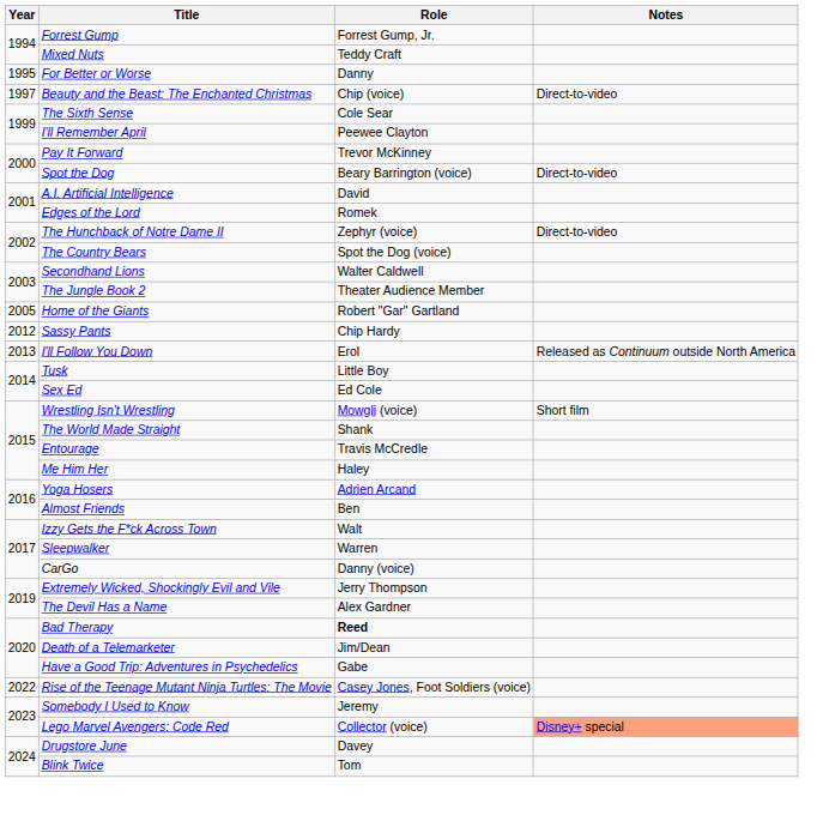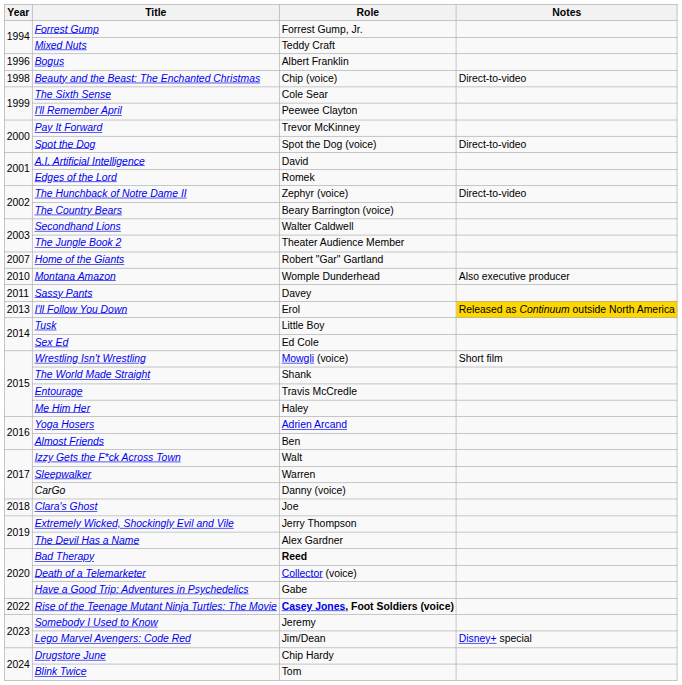- row: 1995 | For Better or Worse | Danny
+ row: 1996 | Bogus | Albert Franklin
Beauty and the Beast: The Enchanted Christmas | Year: 1997 -> 1998
Spot the Dog | Role: Beary Barrington (voice) -> Spot the Dog (voice)
The Country Bears | Role: Spot the Dog (voice) -> Beary Barrington (voice)
Home of the Giants | Year: 2005 -> 2007
+ row: 2010 | Montana Amazon | Womple Dunderhead | Also executive producer
Sassy Pants | Year: 2012 -> 2011
Sassy Pants | Role: Chip Hardy -> Davey
I'll Follow You Down | Notes: no background -> gold background
+ row: 2018 | Clara's Ghost | Joe
Death of a Telemarketer | Role: Jim/Dean -> Collector (voice)
Rise of the Teenage Mutant Ninja Turtles: The Movie | Role: normal -> bold
Lego Marvel Avengers: Code Red | Role: Collector (voice) -> Jim/Dean
Lego Marvel Avengers: Code Red | Notes: lightsalmon background -> no background
Drugstore June | Role: Davey -> Chip Hardy
